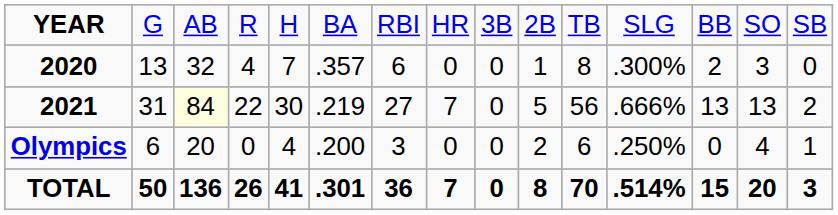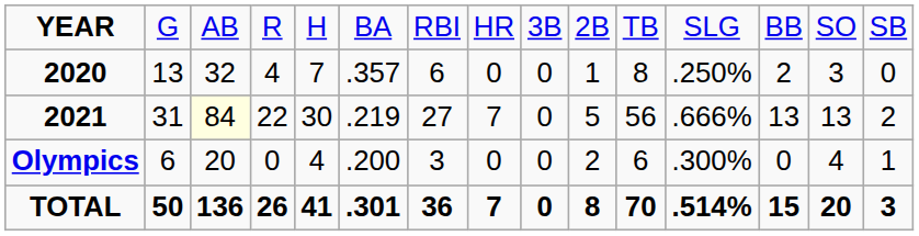2020 | column 12: .300% -> .250%
Olympics | column 12: .250% -> .300%
